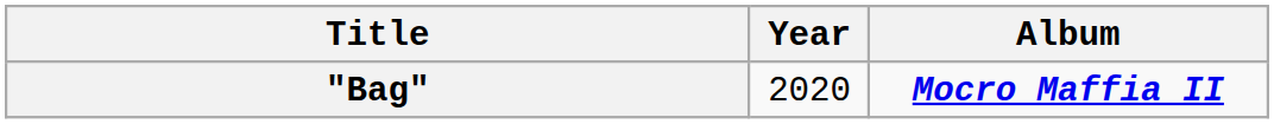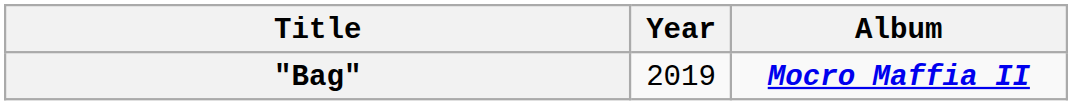"Bag" | Year: 2020 -> 2019
